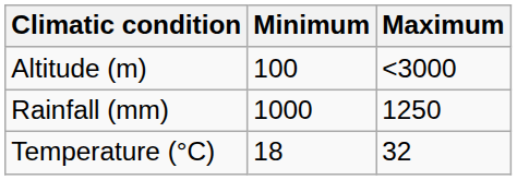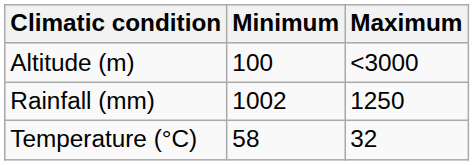Rainfall (mm) | Minimum: 1000 -> 1002
Temperature (°C) | Minimum: 18 -> 58
